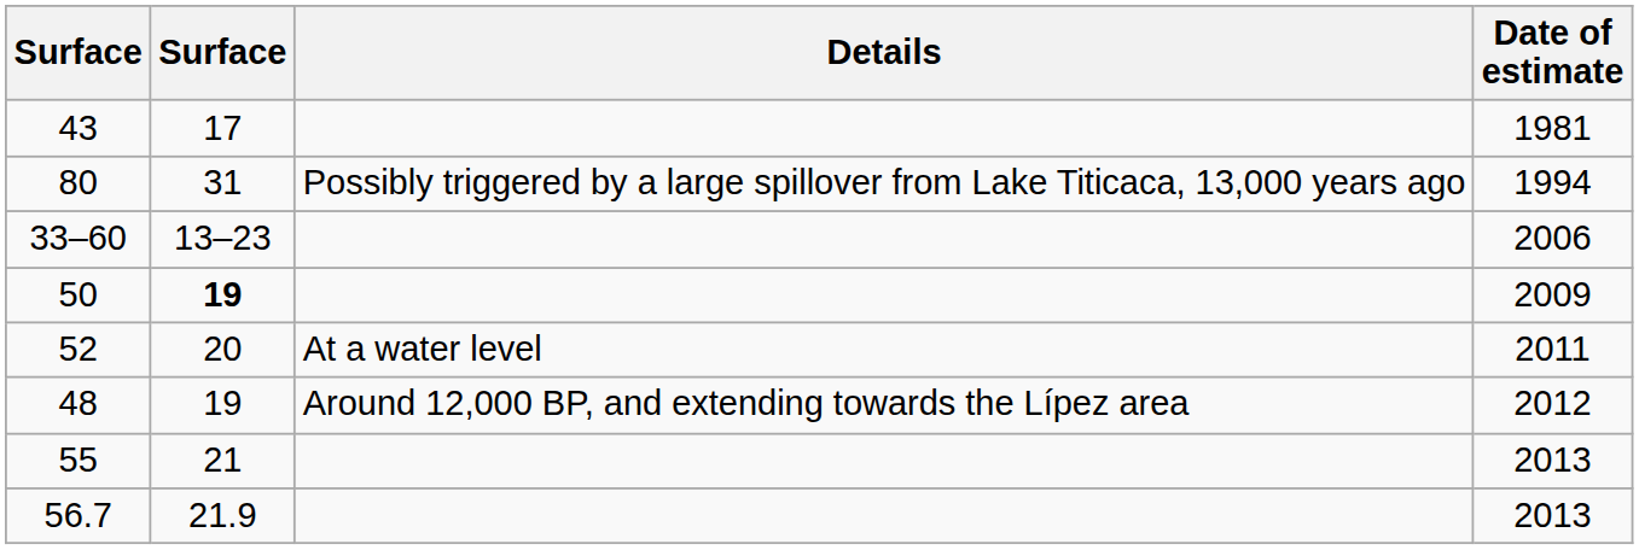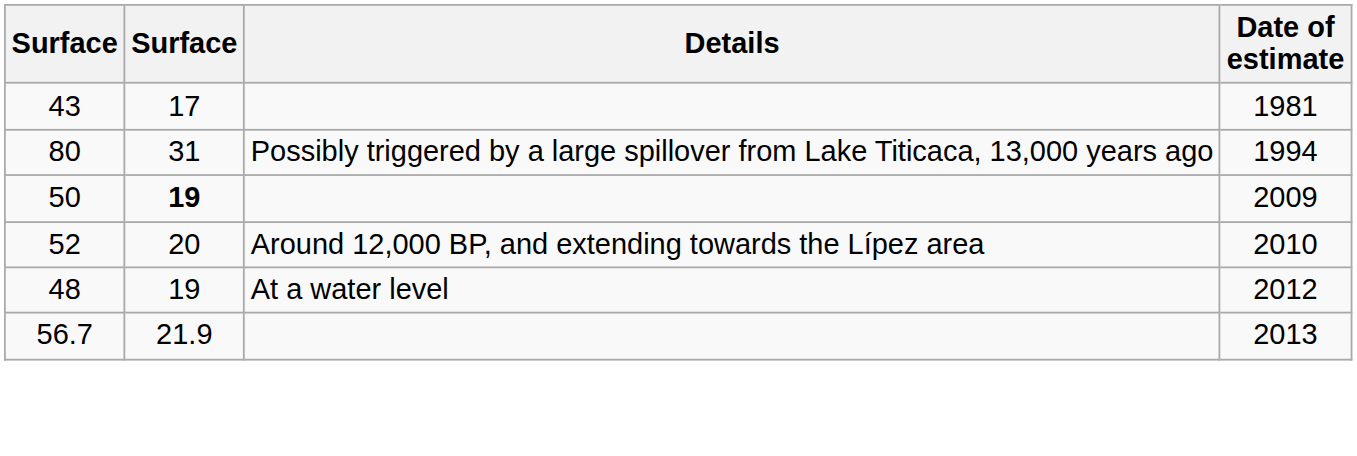- row: 33–60 | 13–23 | 2006
52 | Details: At a water level -> Around 12,000 BP, and extending towards the Lípez area
52 | Date of estimate: 2011 -> 2010
48 | Details: Around 12,000 BP, and extending towards the Lípez area -> At a water level
- row: 55 | 21 | 2013
